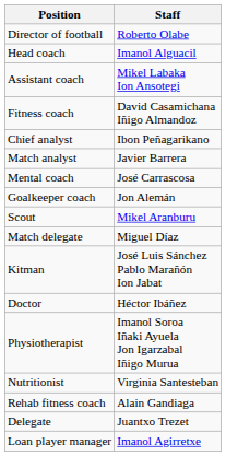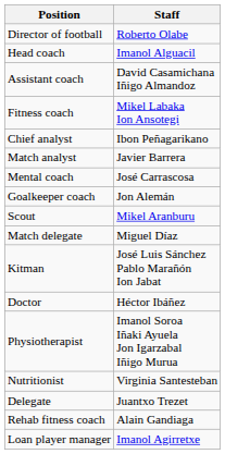Assistant coach | Staff: Mikel Labaka Ion Ansotegi -> David Casamichana Iñigo Almandoz
Fitness coach | Staff: David Casamichana Iñigo Almandoz -> Mikel Labaka Ion Ansotegi
rows swapped: Rehab fitness coach <-> Delegate
